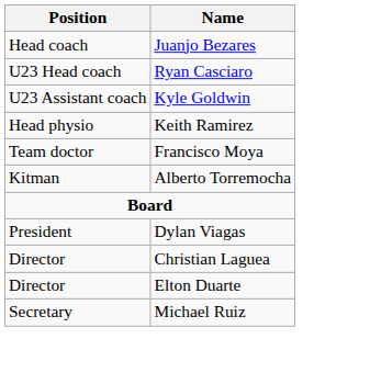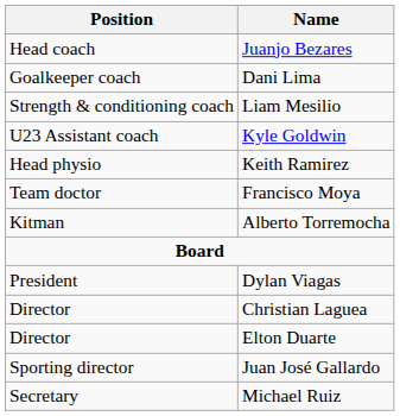+ row: Goalkeeper coach | Dani Lima
+ row: Strength & conditioning coach | Liam Mesilio
- row: U23 Head coach | Ryan Casciaro
+ row: Sporting director | Juan José Gallardo
